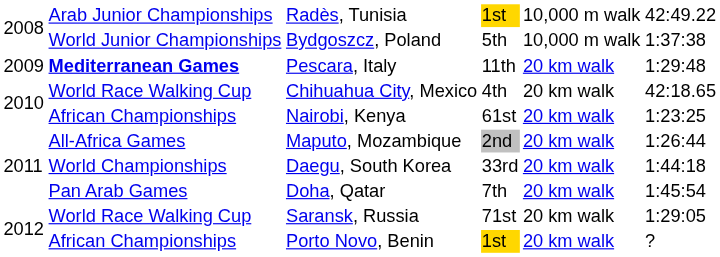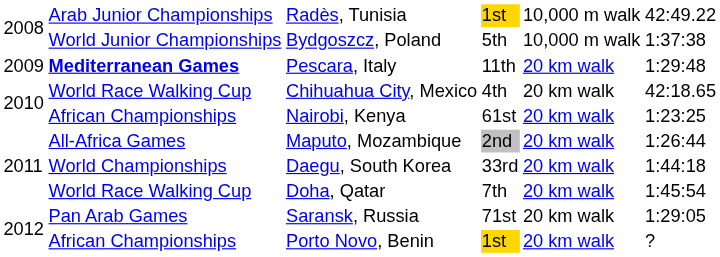Doha, Qatar | column 2: Pan Arab Games -> World Race Walking Cup
Saransk, Russia | column 2: World Race Walking Cup -> Pan Arab Games
